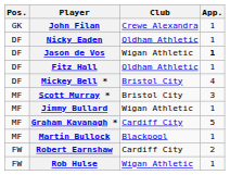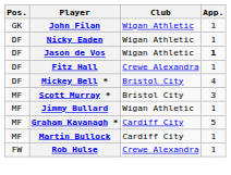John Filan | Club: Crewe Alexandra -> Wigan Athletic
Nicky Eaden | Club: Oldham Athletic -> Wigan Athletic
Fitz Hall | Club: Oldham Athletic -> Crewe Alexandra
Martin Bullock | Club: Blackpool -> Cardiff City
- row: FW | Robert Earnshaw | Cardiff City | 2
Rob Hulse | Club: Wigan Athletic -> Crewe Alexandra
